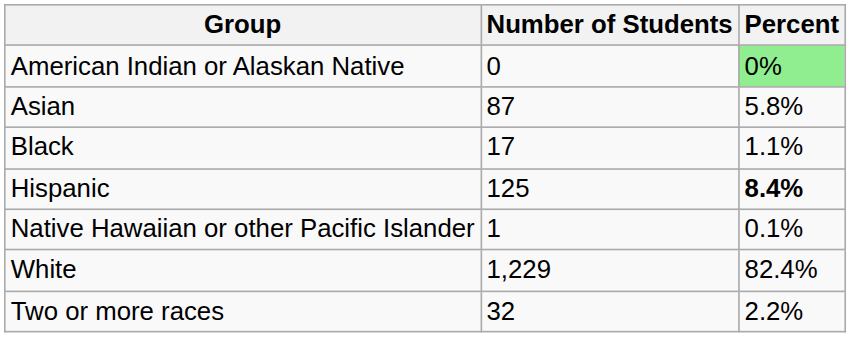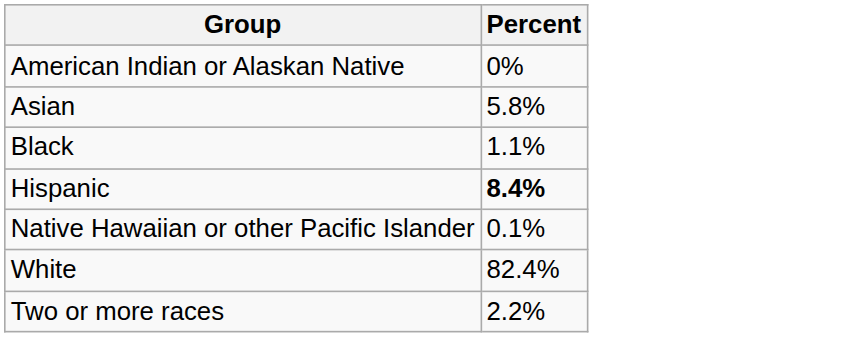- column: Number of Students | 0 | 87 | 17 | 125 | 1 | 1,229 | 32
American Indian or Alaskan Native | Percent: lightgreen background -> no background
